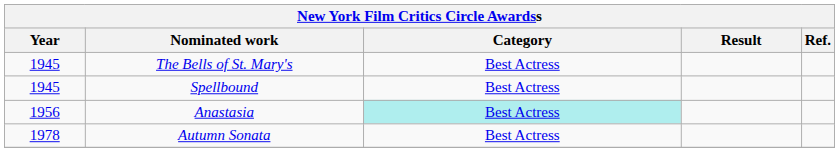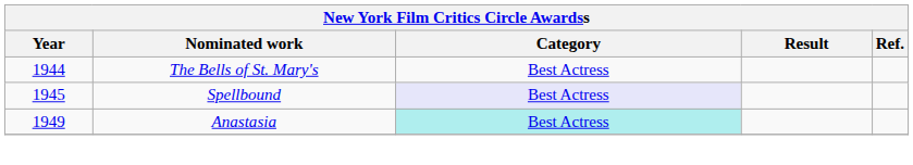The Bells of St. Mary's | Year: 1945 -> 1944
Spellbound | Category: no background -> lavender background
Anastasia | Year: 1956 -> 1949
- row: 1978 | Autumn Sonata | Best Actress
